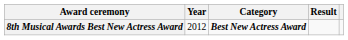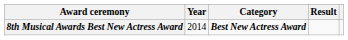8th Musical Awards Best New Actress Award | Year: 2012 -> 2014
